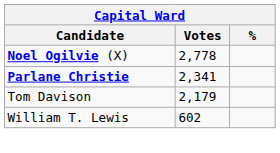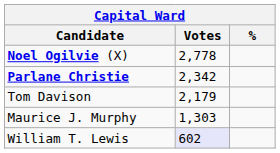Parlane Christie | Votes: 2,341 -> 2,342
+ row: Maurice J. Murphy | 1,303
William T. Lewis | Votes: no background -> lavender background
